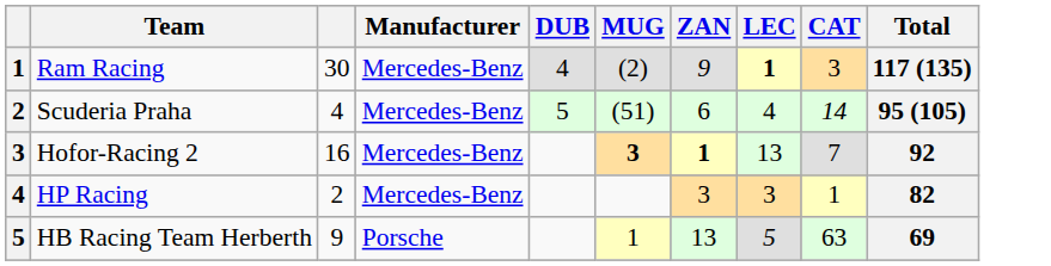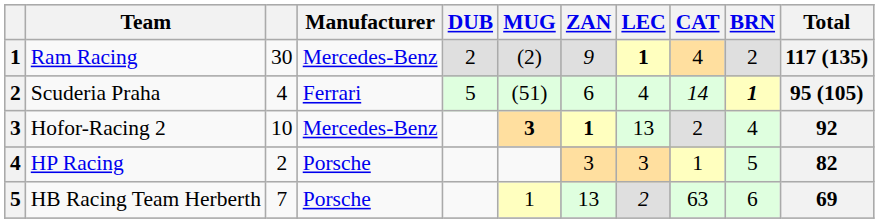+ column: BRN | 2 | 1 | 4 | 5 | 6
Ram Racing | DUB: 4 -> 2
Ram Racing | CAT: 3 -> 4
Scuderia Praha | Manufacturer: Mercedes-Benz -> Ferrari
Hofor-Racing 2 | column 3: 16 -> 10
Hofor-Racing 2 | CAT: 7 -> 2
HP Racing | Manufacturer: Mercedes-Benz -> Porsche
HB Racing Team Herberth | column 3: 9 -> 7
HB Racing Team Herberth | LEC: 5 -> 2
